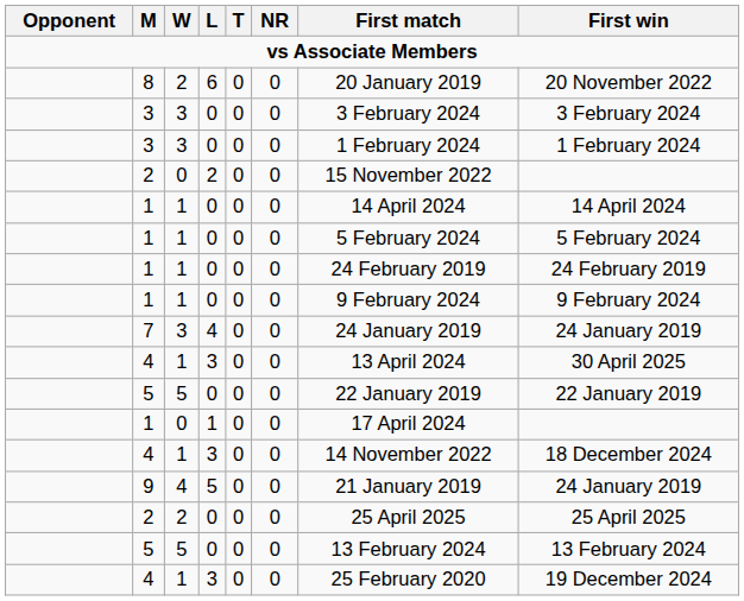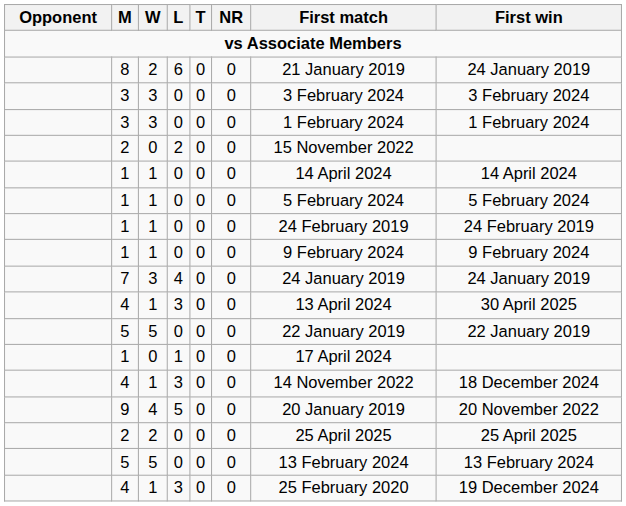8 | First match: 20 January 2019 -> 21 January 2019
8 | First win: 20 November 2022 -> 24 January 2019
9 | First match: 21 January 2019 -> 20 January 2019
9 | First win: 24 January 2019 -> 20 November 2022
